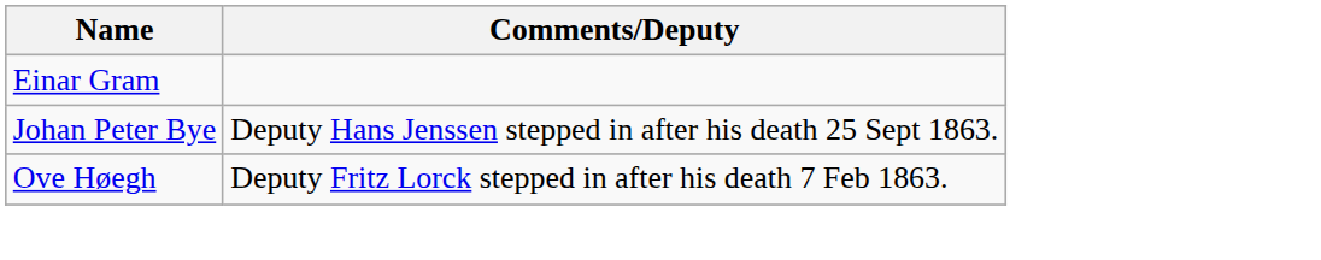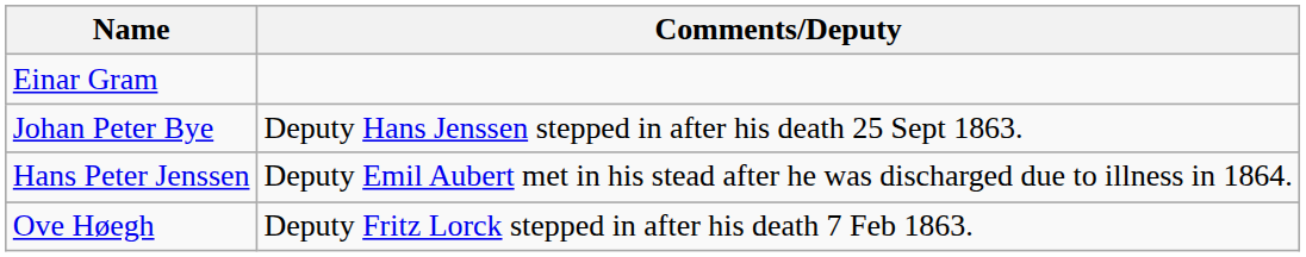+ row: Hans Peter Jenssen | Deputy Emil Aubert met in his stead after he was discharged due to illness in 1864.
